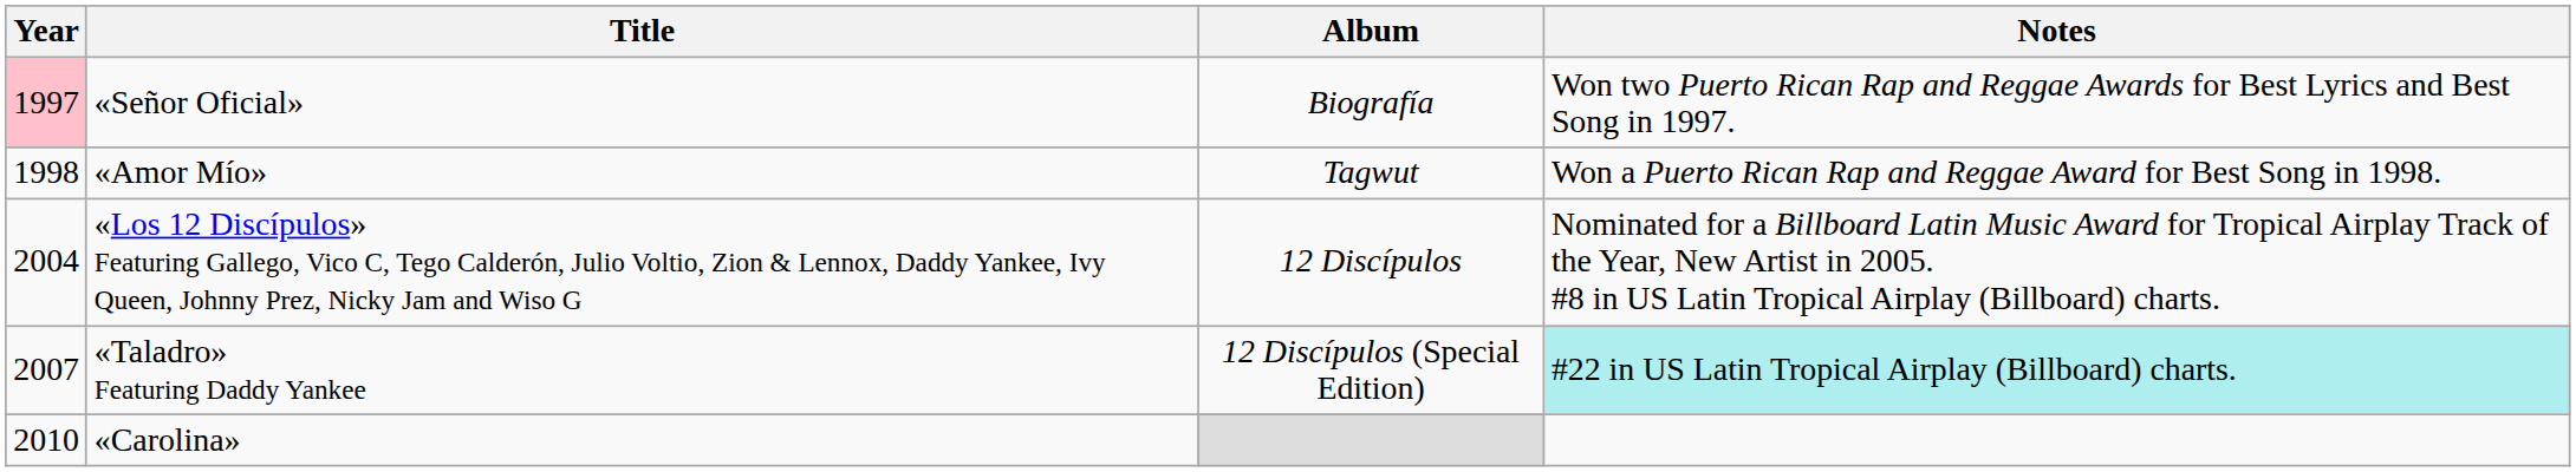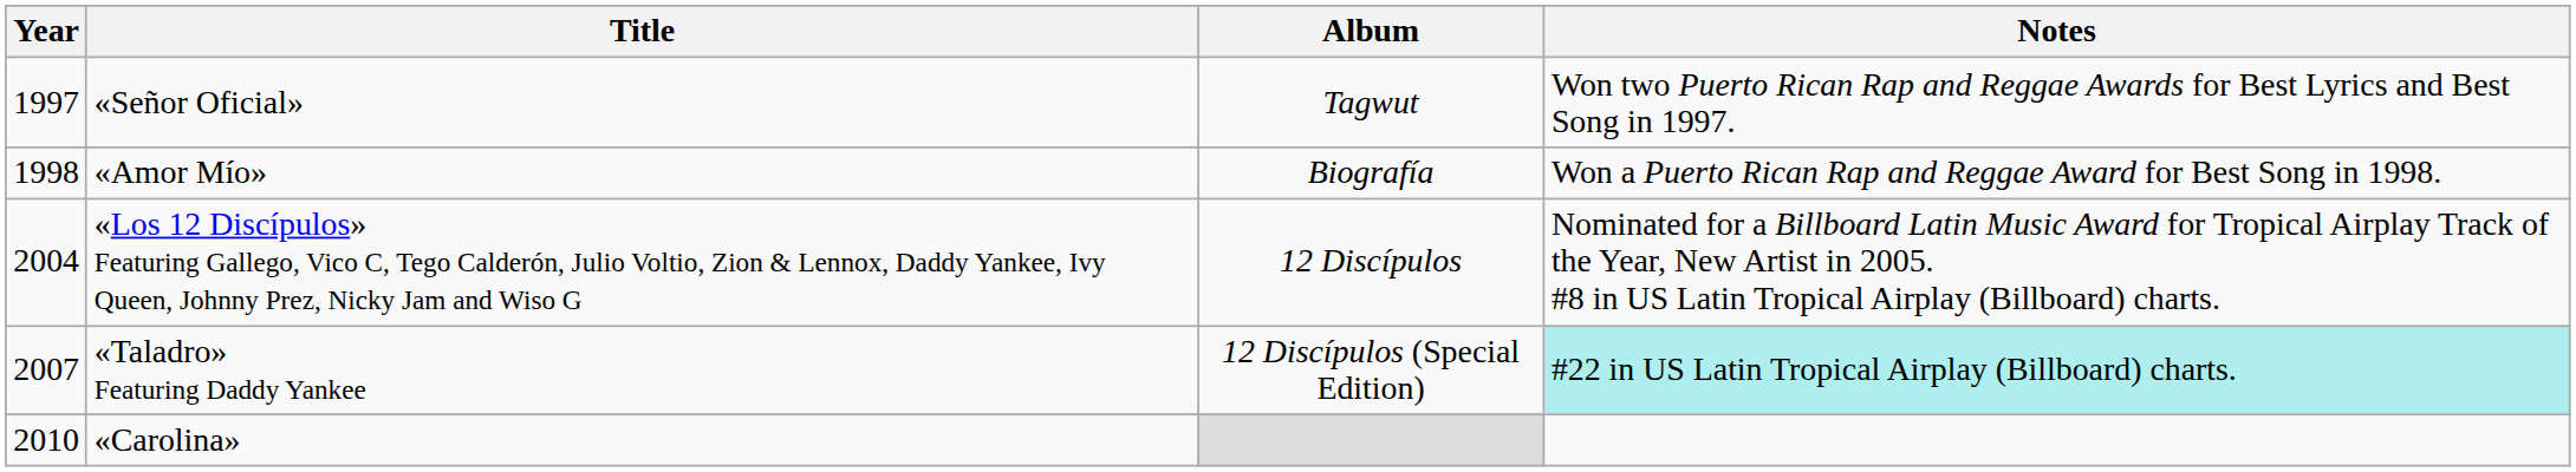«Señor Oficial» | Year: pink background -> no background
«Señor Oficial» | Album: Biografía -> Tagwut
«Amor Mío» | Album: Tagwut -> Biografía
